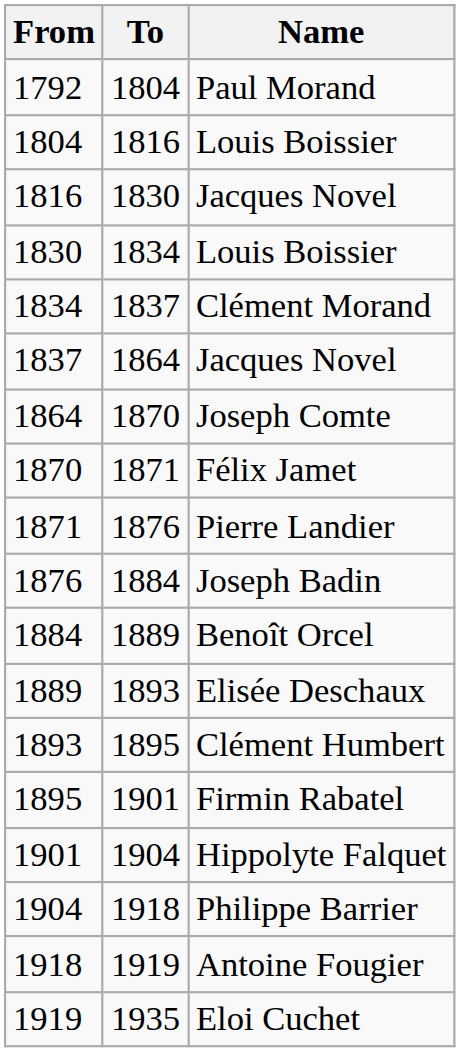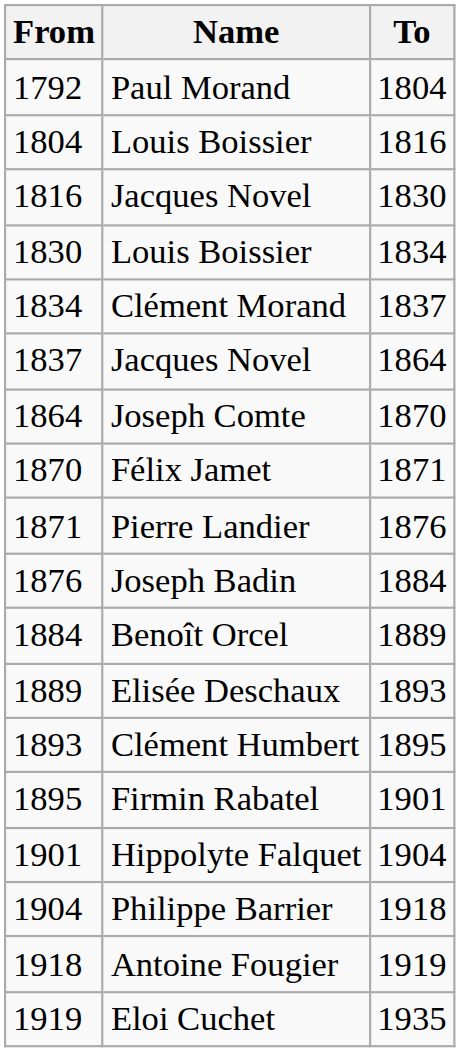columns swapped: To <-> Name
